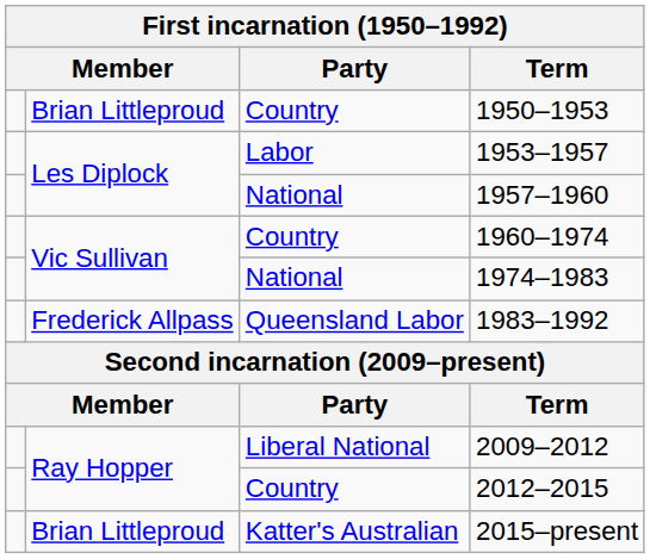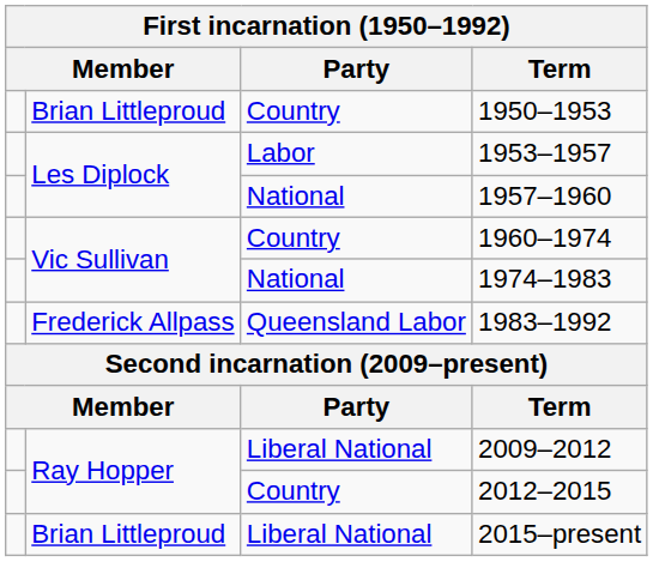2015–present | Party: Katter's Australian -> Liberal National
